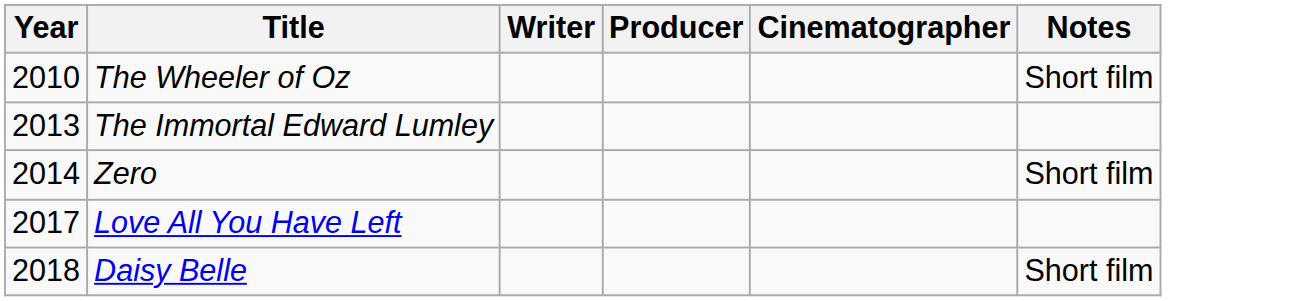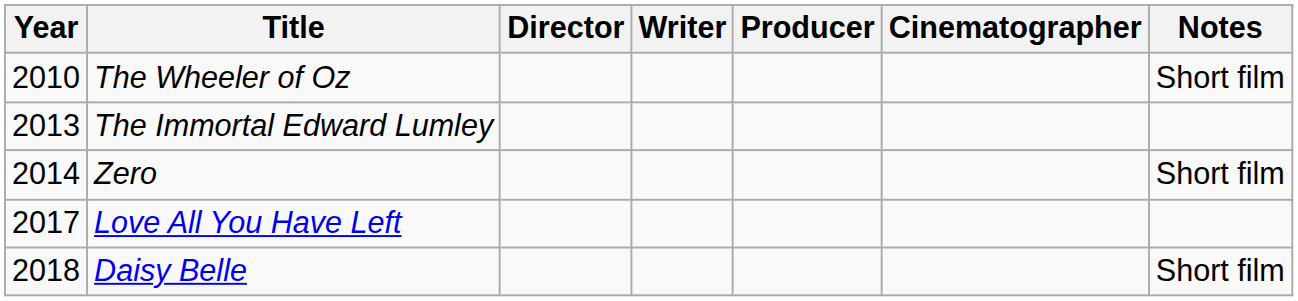+ column: Director
